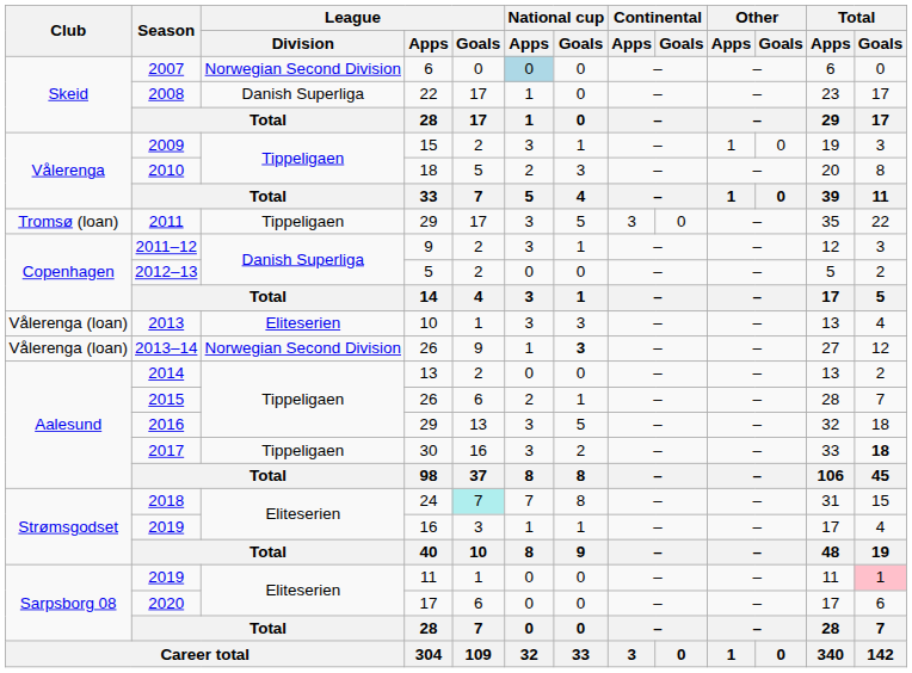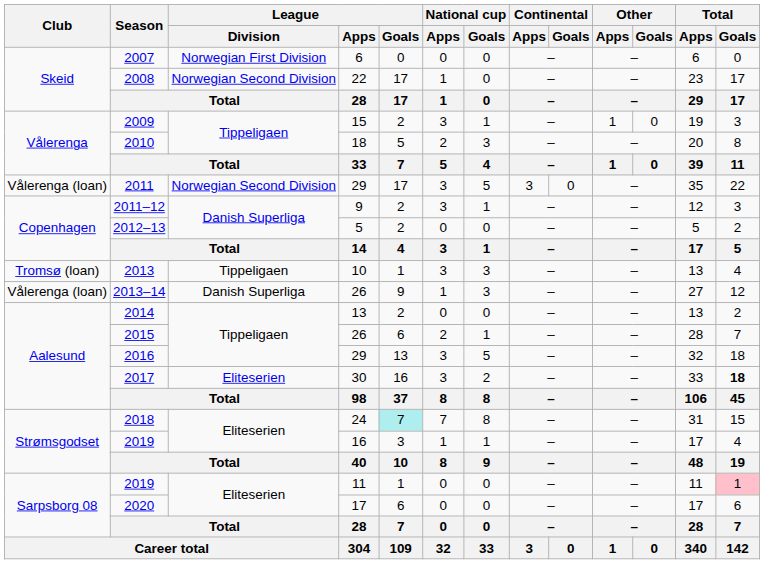2007 | League / Division: Norwegian Second Division -> Norwegian First Division
2007 | National cup / Apps: lightblue background -> no background
2008 | League / Division: Danish Superliga -> Norwegian Second Division
2011 | Club: Tromsø (loan) -> Vålerenga (loan)
2011 | League / Division: Tippeligaen -> Norwegian Second Division
2013 | Club: Vålerenga (loan) -> Tromsø (loan)
2013 | League / Division: Eliteserien -> Tippeligaen
2013–14 | League / Division: Norwegian Second Division -> Danish Superliga
2013–14 | National cup / Goals: bold -> normal
2017 | League / Division: Tippeligaen -> Eliteserien
